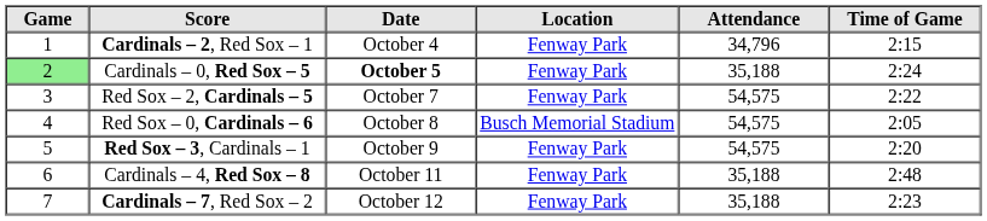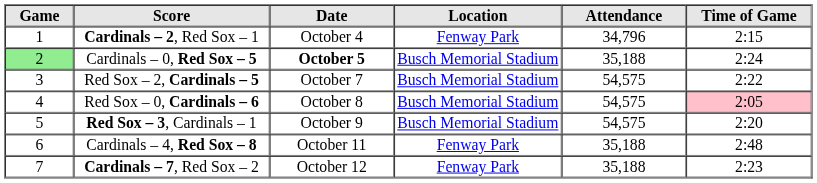Cardinals – 0, Red Sox – 5 | Location: Fenway Park -> Busch Memorial Stadium
Red Sox – 2, Cardinals – 5 | Location: Fenway Park -> Busch Memorial Stadium
Red Sox – 0, Cardinals – 6 | Time of Game: no background -> pink background
Red Sox – 3, Cardinals – 1 | Location: Fenway Park -> Busch Memorial Stadium
